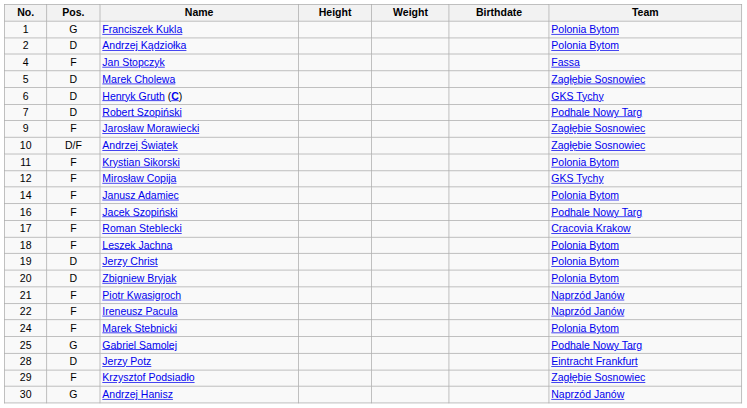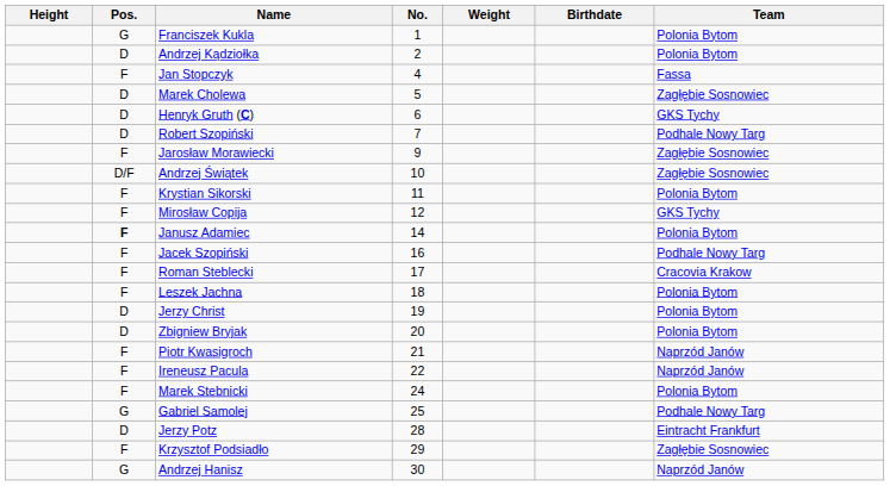columns swapped: No. <-> Height
Janusz Adamiec | Pos.: normal -> bold
